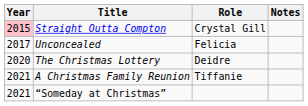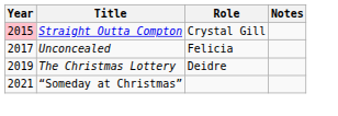The Christmas Lottery | Year: 2020 -> 2019
- row: 2021 | A Christmas Family Reunion | Tiffanie
